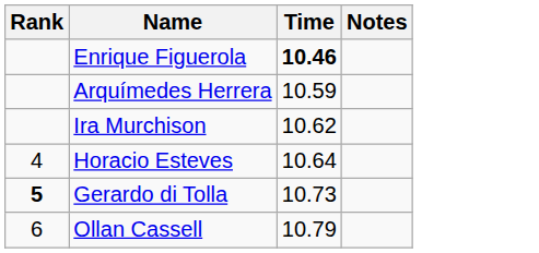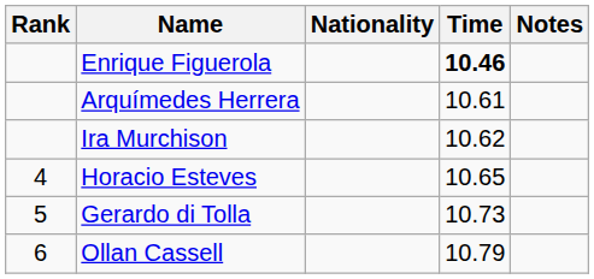+ column: Nationality
Arquímedes Herrera | Time: 10.59 -> 10.61
Horacio Esteves | Time: 10.64 -> 10.65
Gerardo di Tolla | Rank: bold -> normal
